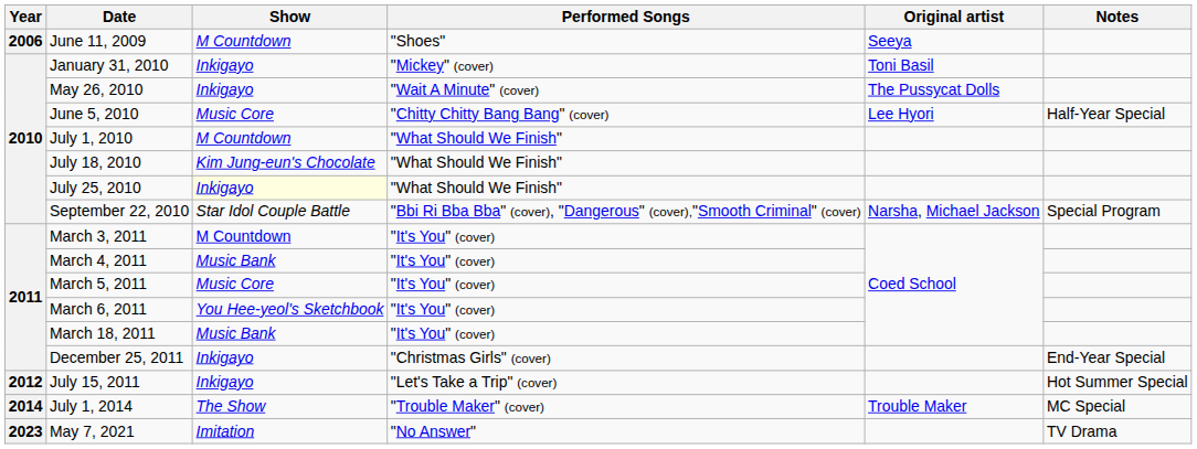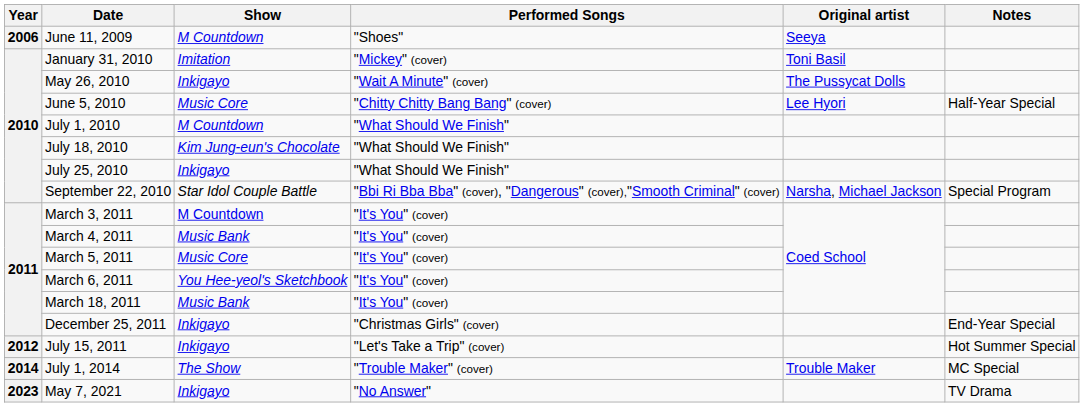January 31, 2010 | Show: Inkigayo -> Imitation
July 25, 2010 | Show: lightyellow background -> no background
May 7, 2021 | Show: Imitation -> Inkigayo
